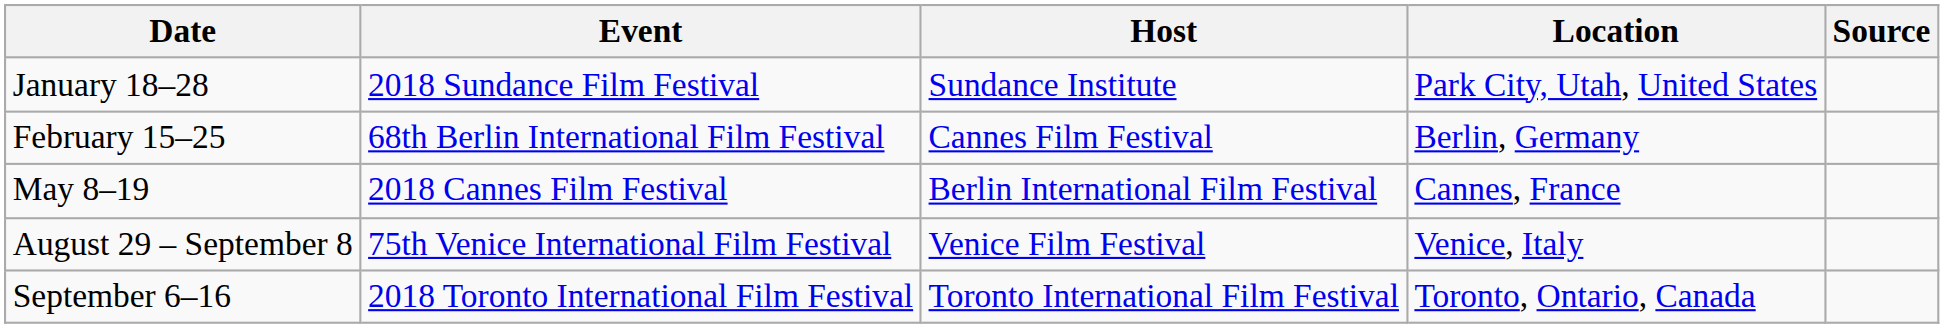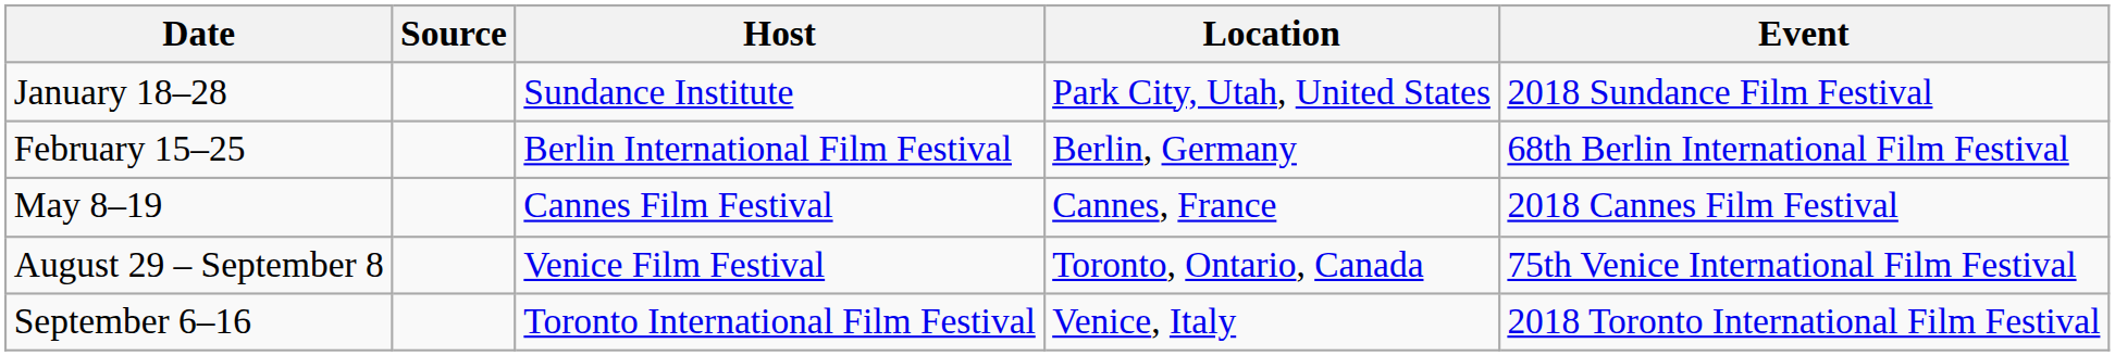columns swapped: Event <-> Source
February 15–25 | Host: Cannes Film Festival -> Berlin International Film Festival
May 8–19 | Host: Berlin International Film Festival -> Cannes Film Festival
August 29 – September 8 | Location: Venice, Italy -> Toronto, Ontario, Canada
September 6–16 | Location: Toronto, Ontario, Canada -> Venice, Italy
